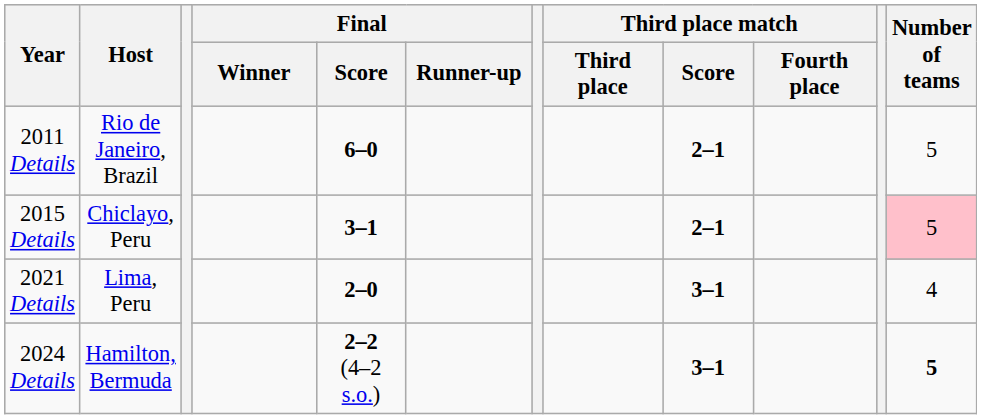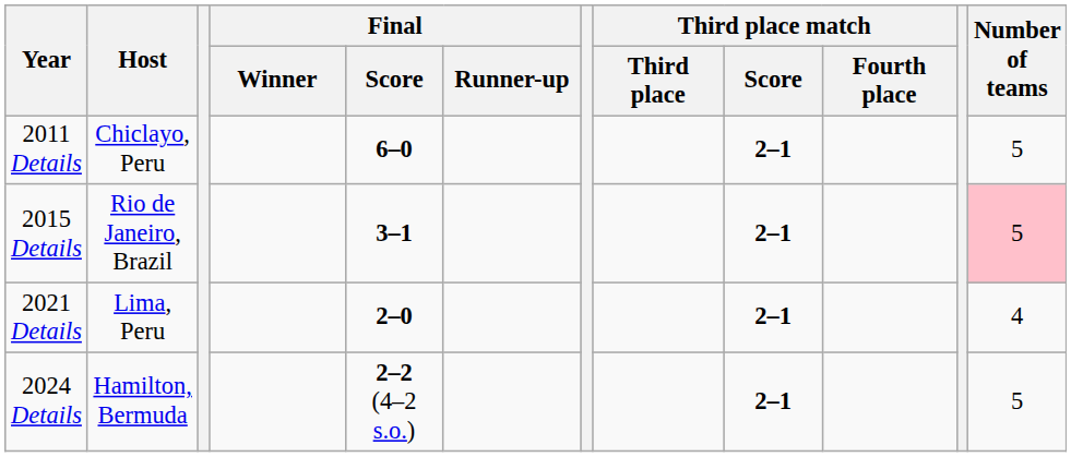2011 Details | Host: Rio de Janeiro, Brazil -> Chiclayo, Peru
2015 Details | Host: Chiclayo, Peru -> Rio de Janeiro, Brazil
2021 Details | Third place match / Score: 3–1 -> 2–1
2024 Details | Third place match / Score: 3–1 -> 2–1
2024 Details | Number of teams: bold -> normal
